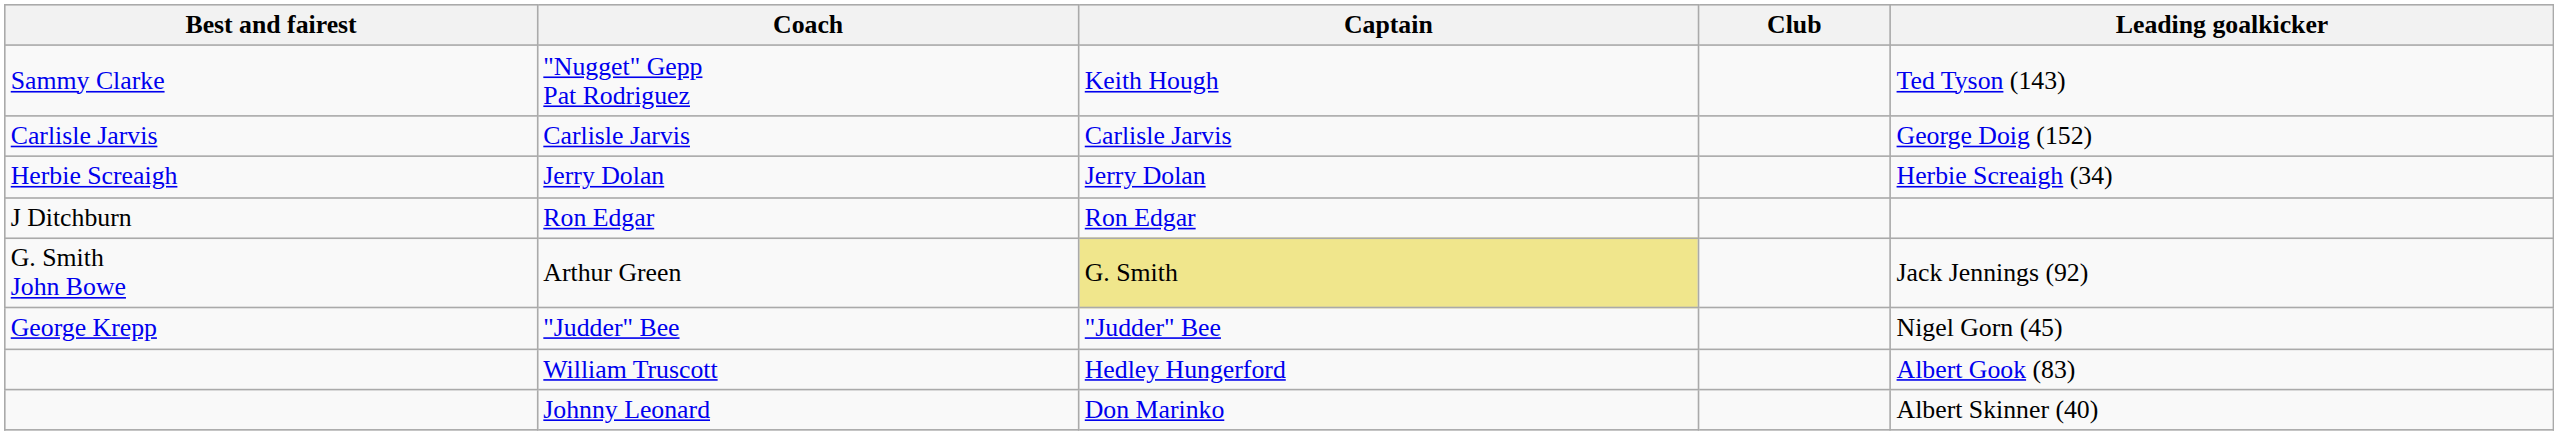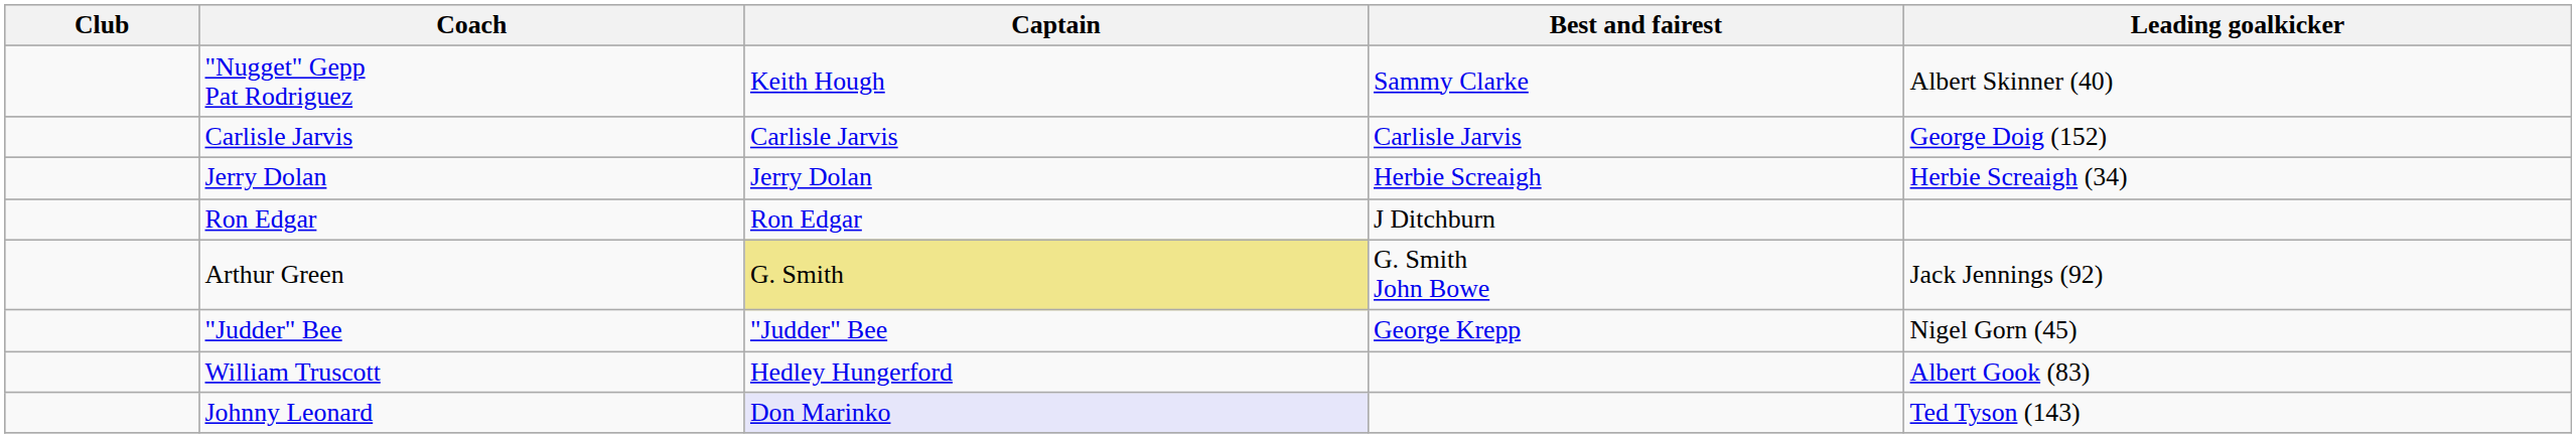columns swapped: Club <-> Best and fairest
"Nugget" Gepp Pat Rodriguez | Leading goalkicker: Ted Tyson (143) -> Albert Skinner (40)
Johnny Leonard | Captain: no background -> lavender background
Johnny Leonard | Leading goalkicker: Albert Skinner (40) -> Ted Tyson (143)
